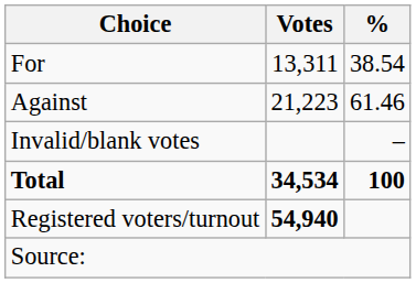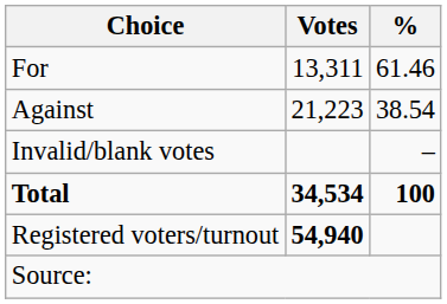For | %: 38.54 -> 61.46
Against | %: 61.46 -> 38.54
